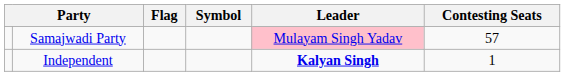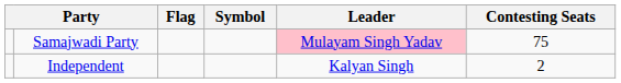Samajwadi Party | Contesting Seats: 57 -> 75
Independent | Leader: bold -> normal
Independent | Contesting Seats: 1 -> 2
